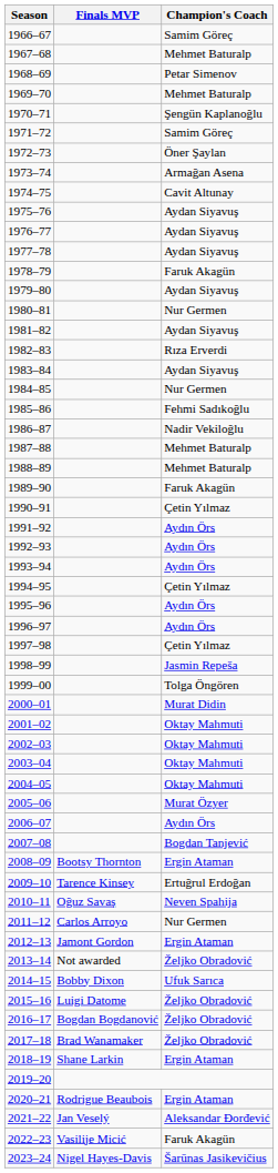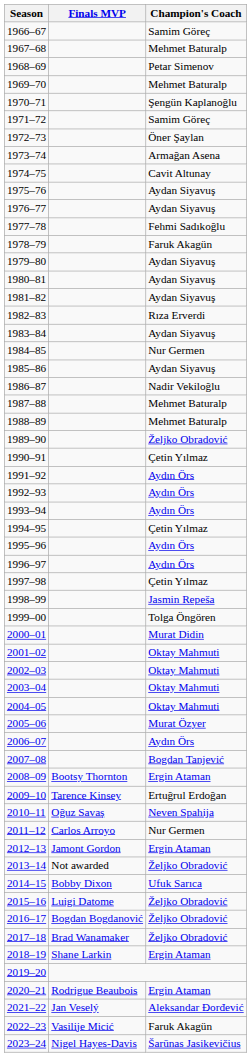1977–78 | Champion's Coach: Aydan Siyavuş -> Fehmi Sadıkoğlu
1980–81 | Champion's Coach: Nur Germen -> Aydan Siyavuş
1985–86 | Champion's Coach: Fehmi Sadıkoğlu -> Aydan Siyavuş
1989–90 | Champion's Coach: Faruk Akagün -> Željko Obradović
